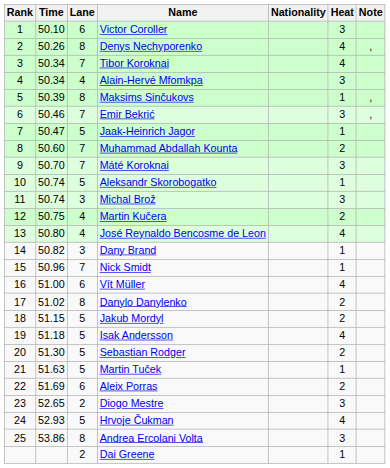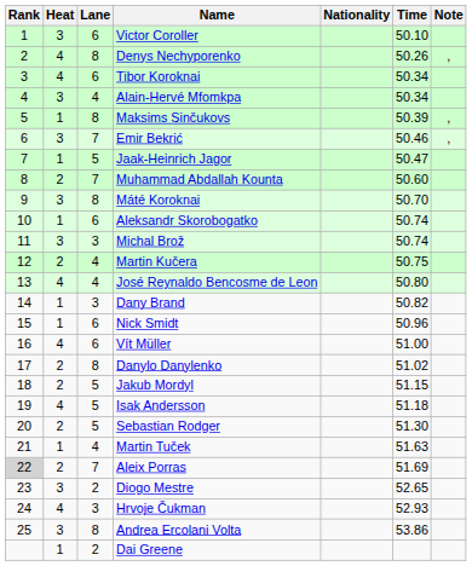columns swapped: Heat <-> Time
Tibor Koroknai | Lane: 7 -> 6
Máté Koroknai | Lane: 7 -> 8
Aleksandr Skorobogatko | Lane: 5 -> 6
Nick Smidt | Lane: 7 -> 6
Martin Tuček | Lane: 5 -> 4
Aleix Porras | Rank: no background -> lightgrey background
Aleix Porras | Lane: 6 -> 7
Hrvoje Čukman | Lane: 5 -> 3
